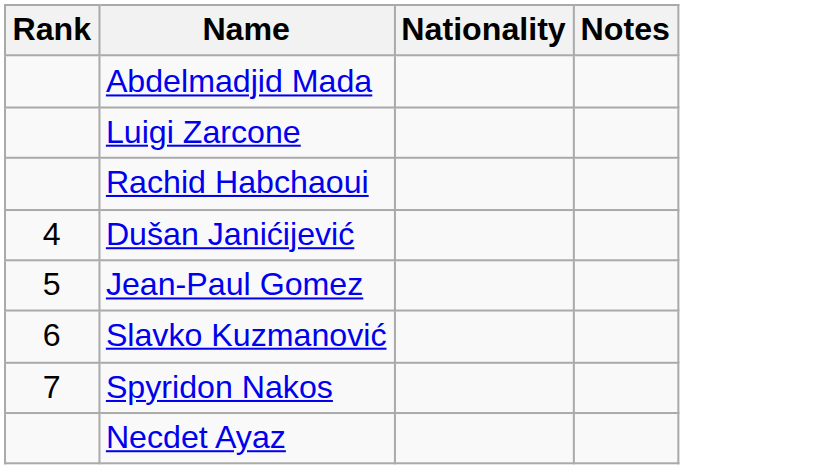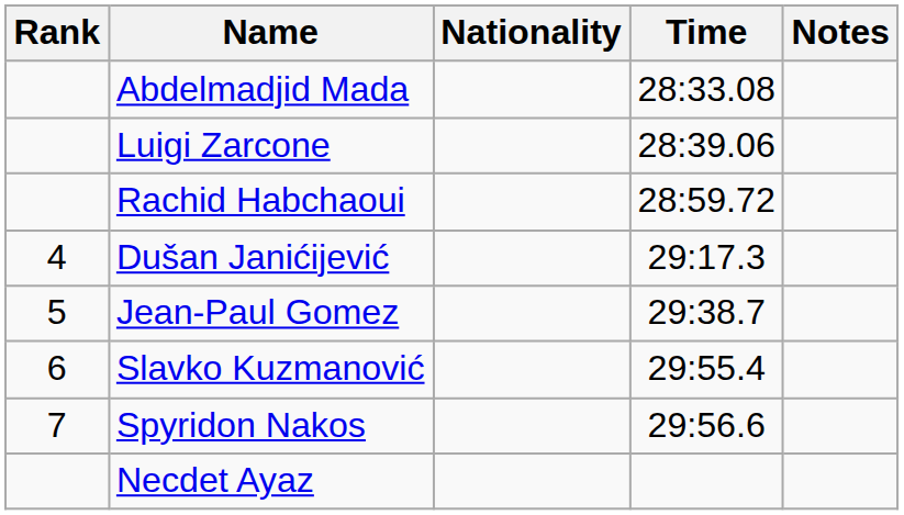+ column: Time | 28:33.08 | 28:39.06 | 28:59.72 | 29:17.3 | 29:38.7 | 29:55.4 | 29:56.6
